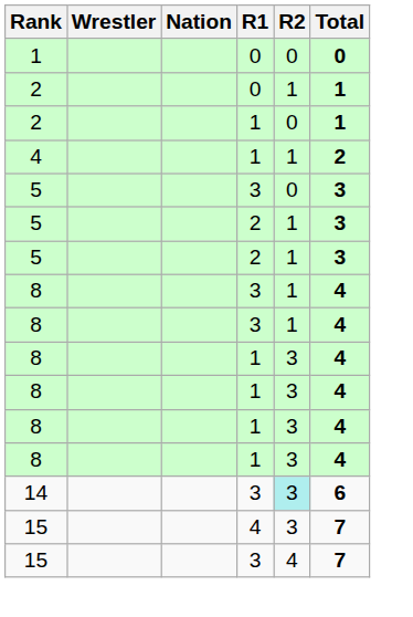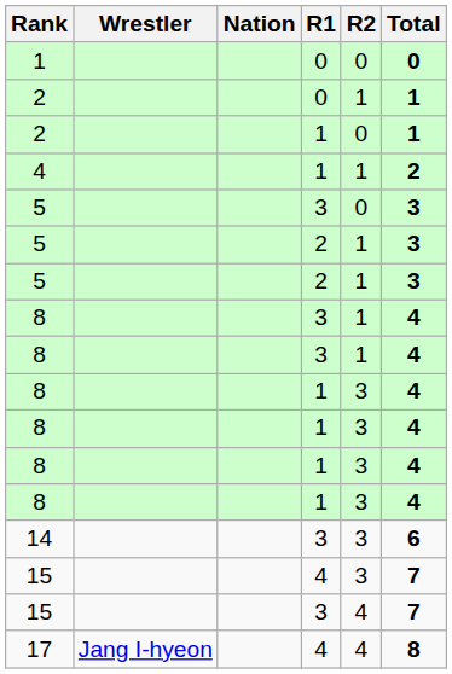14 | R2: paleturquoise background -> no background
+ row: 17 | Jang I-hyeon | 4 | 4 | 8
